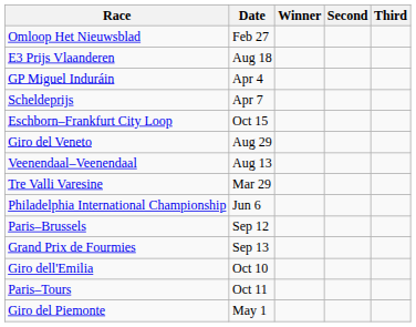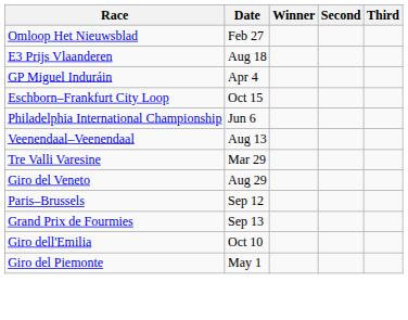- row: Scheldeprijs | Apr 7
rows swapped: Philadelphia International Championship <-> Giro del Veneto
- row: Paris–Tours | Oct 11
